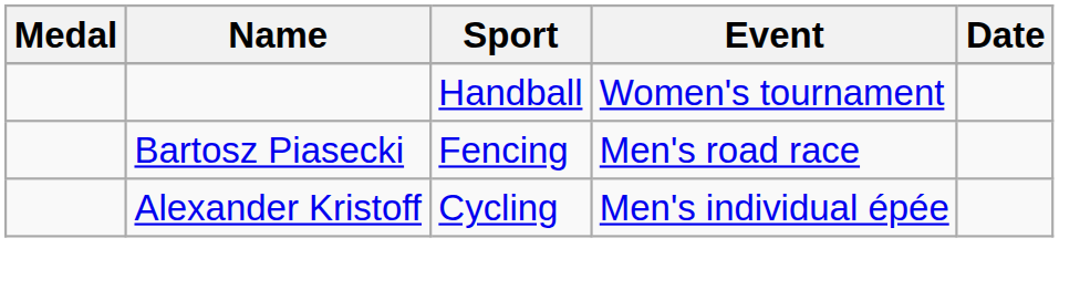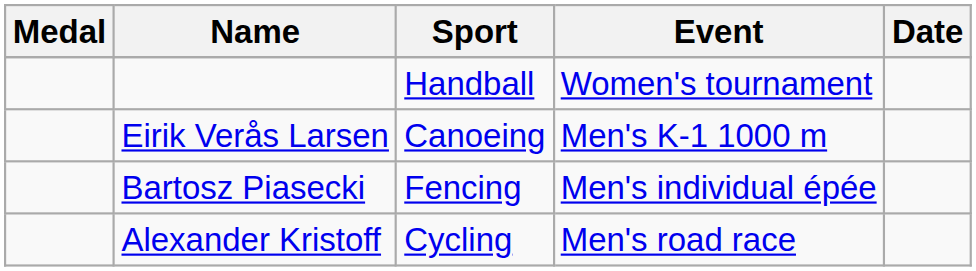+ row: Eirik Verås Larsen | Canoeing | Men's K-1 1000 m
Bartosz Piasecki | Event: Men's road race -> Men's individual épée
Alexander Kristoff | Event: Men's individual épée -> Men's road race
